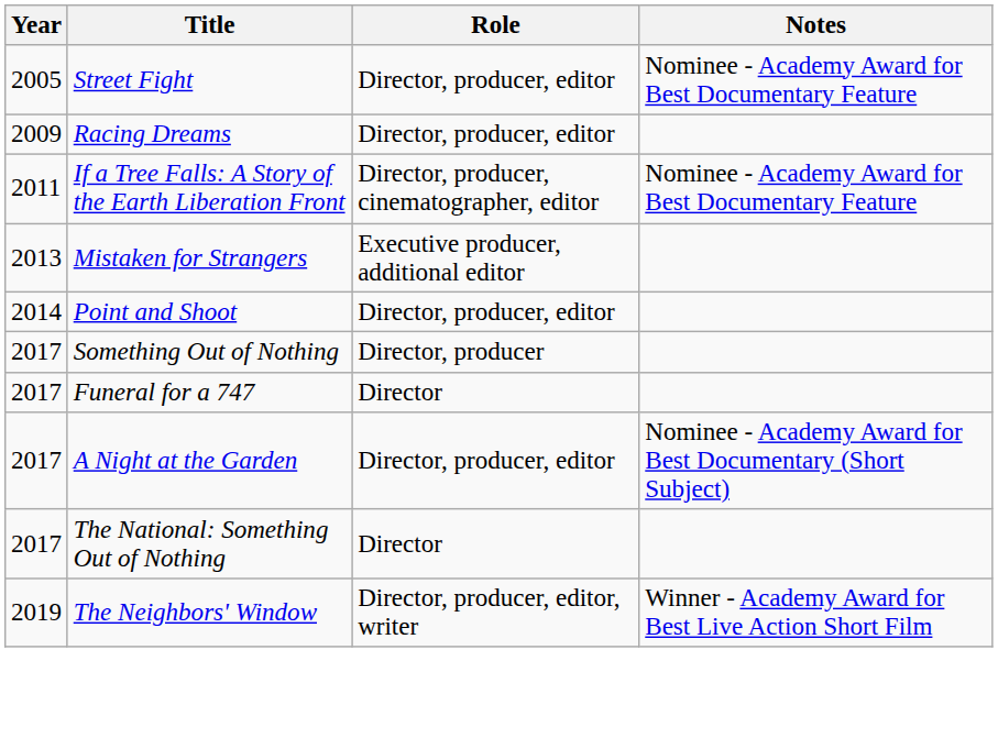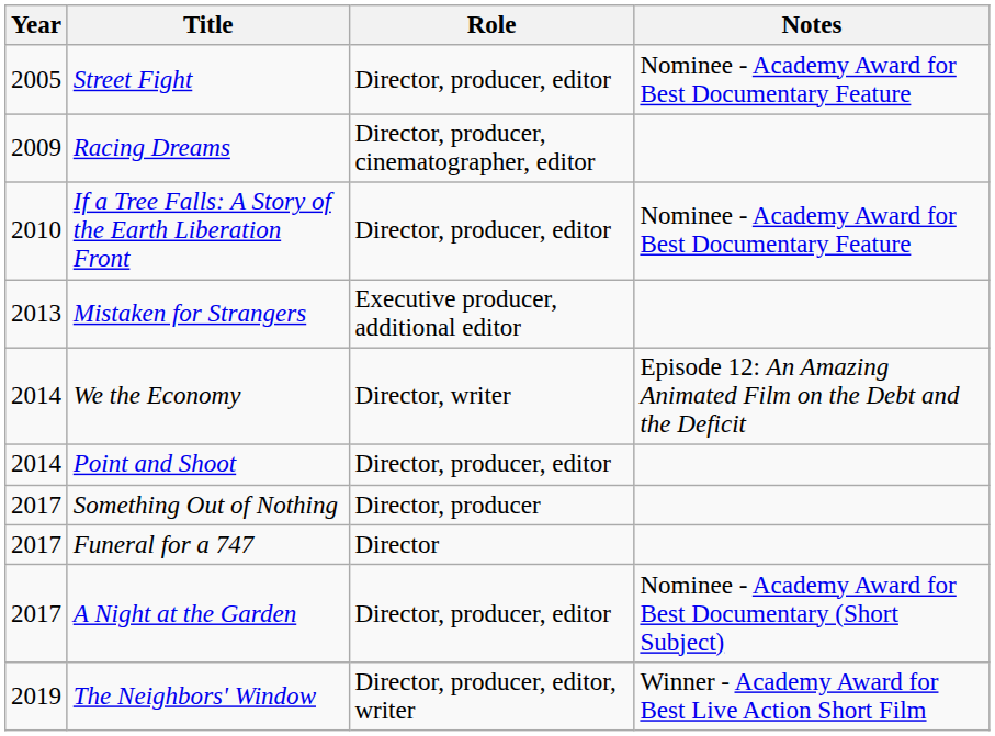Racing Dreams | Role: Director, producer, editor -> Director, producer, cinematographer, editor
If a Tree Falls: A Story of the Earth Liberation Front | Year: 2011 -> 2010
If a Tree Falls: A Story of the Earth Liberation Front | Role: Director, producer, cinematographer, editor -> Director, producer, editor
+ row: 2014 | We the Economy | Director, writer | Episode 12: An Amazing Animated Film on the Debt and the Deficit
- row: 2017 | The National: Something Out of Nothing | Director
